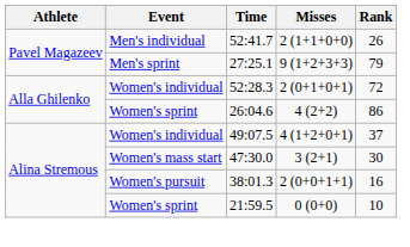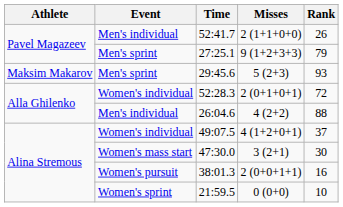+ row: Maksim Makarov | Men's sprint | 29:45.6 | 5 (2+3) | 93
26:04.6 | Event: Women's sprint -> Men's individual
26:04.6 | Rank: 86 -> 88
